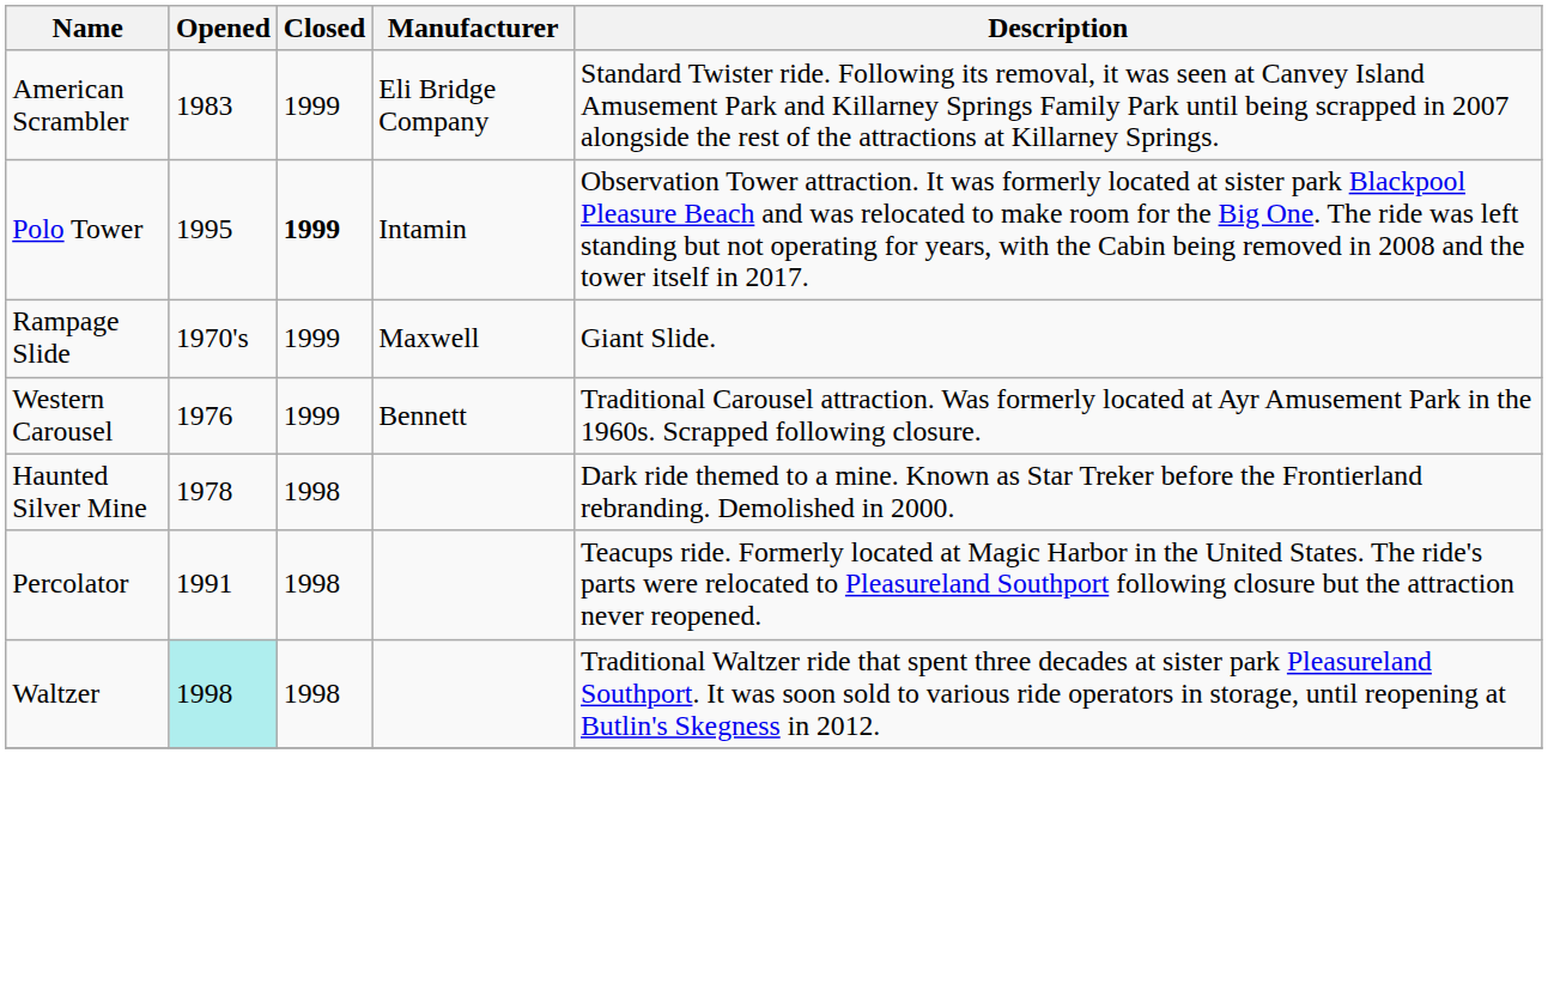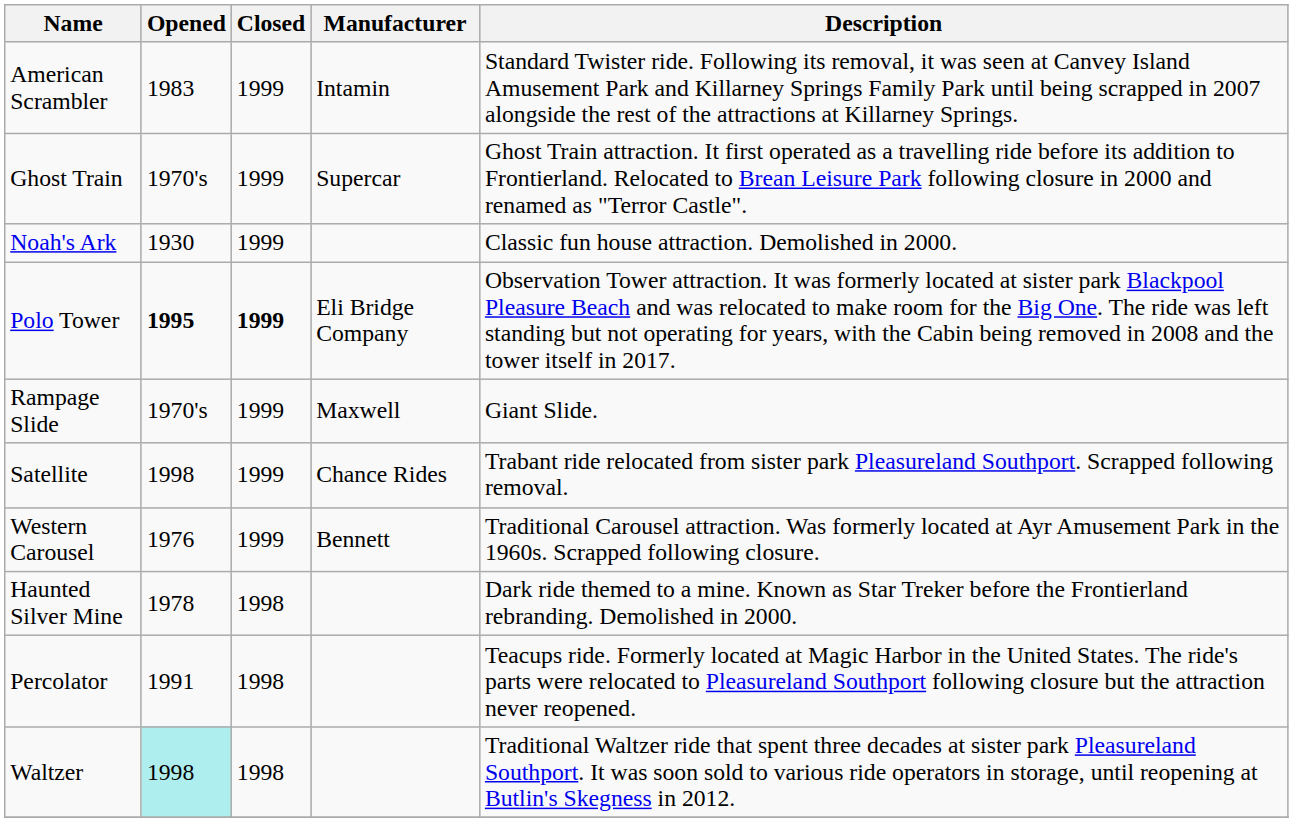American Scrambler | Manufacturer: Eli Bridge Company -> Intamin
+ row: Ghost Train | 1970's | 1999 | Supercar | Ghost Train attraction. It first operated as a travelling ride before its addition to Frontierland. Relocated to Brean Leisure Park following closure in 2000 and renamed as "Terror Castle".
+ row: Noah's Ark | 1930 | 1999 | Classic fun house attraction. Demolished in 2000.
Polo Tower | Opened: normal -> bold
Polo Tower | Manufacturer: Intamin -> Eli Bridge Company
+ row: Satellite | 1998 | 1999 | Chance Rides | Trabant ride relocated from sister park Pleasureland Southport. Scrapped following removal.
